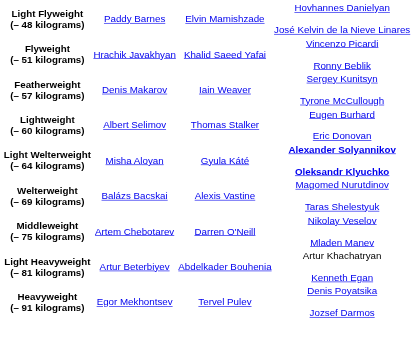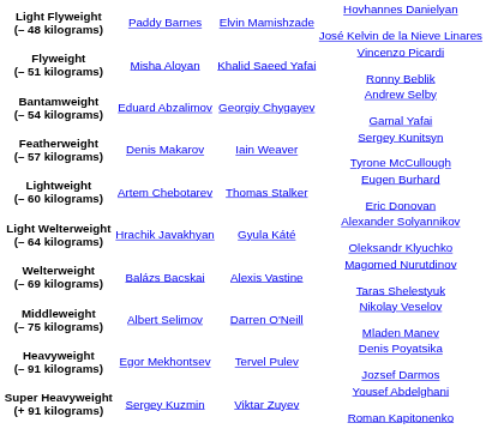Flyweight (– 51 kilograms) | column 2: Hrachik Javakhyan -> Misha Aloyan
+ row: Bantamweight (– 54 kilograms) | Eduard Abzalimov | Georgiy Chygayev | Andrew Selby Gamal Yafai
Lightweight (– 60 kilograms) | column 2: Albert Selimov -> Artem Chebotarev
Light Welterweight (– 64 kilograms) | column 2: Misha Aloyan -> Hrachik Javakhyan
Light Welterweight (– 64 kilograms) | column 4: bold -> normal
Middleweight (– 75 kilograms) | column 2: Artem Chebotarev -> Albert Selimov
- row: Light Heavyweight (– 81 kilograms) | Artur Beterbiyev | Abdelkader Bouhenia | Artur Khachatryan Kenneth Egan
+ row: Super Heavyweight (+ 91 kilograms) | Sergey Kuzmin | Viktar Zuyev | Yousef Abdelghani Roman Kapitonenko
